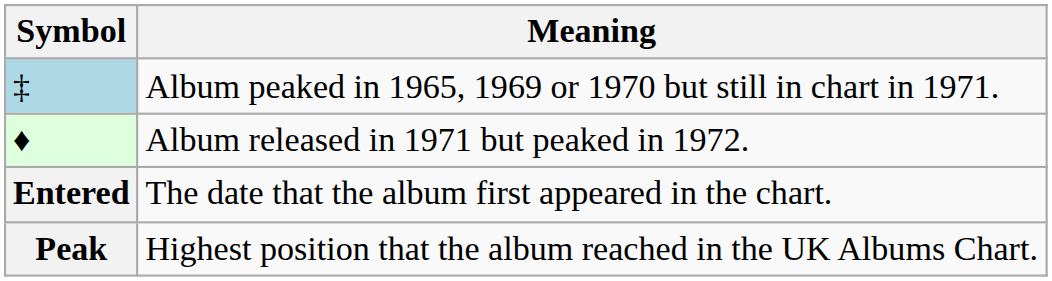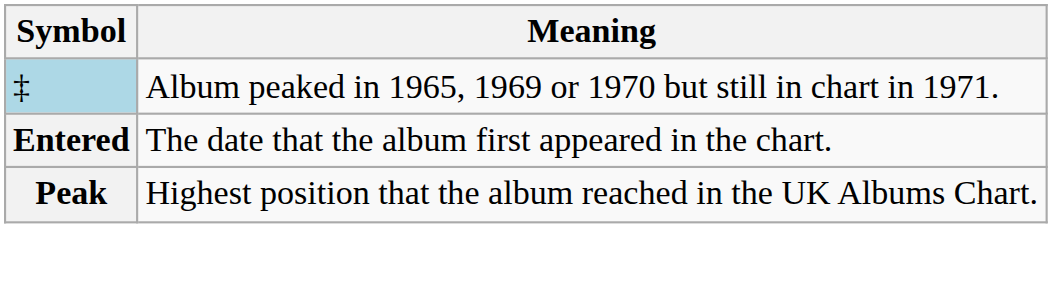- row: ♦ | Album released in 1971 but peaked in 1972.
